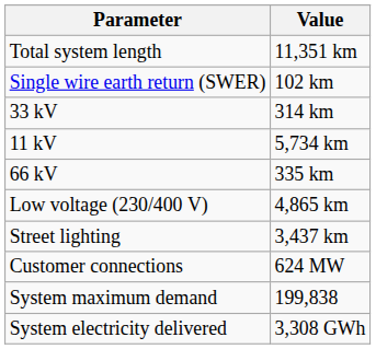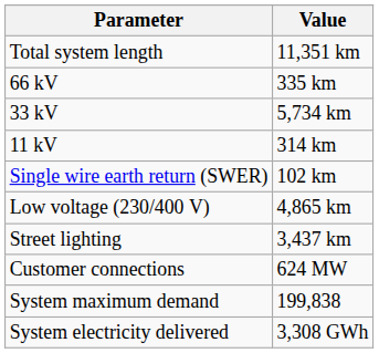rows swapped: 66 kV <-> Single wire earth return (SWER)
33 kV | Value: 314 km -> 5,734 km
11 kV | Value: 5,734 km -> 314 km
